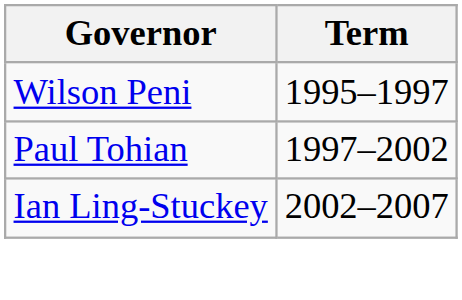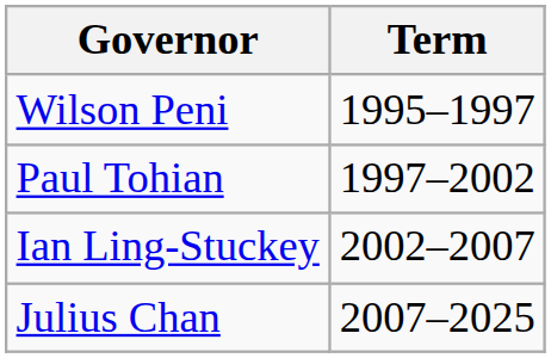+ row: Julius Chan | 2007–2025
